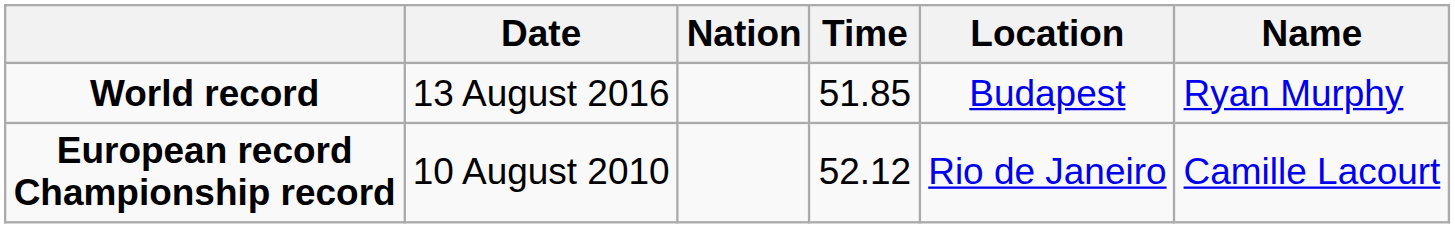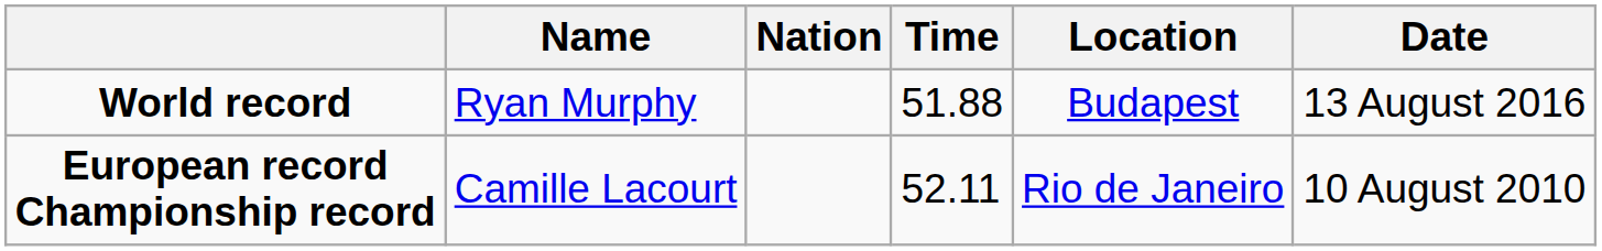columns swapped: Name <-> Date
World record | Time: 51.85 -> 51.88
European record Championship record | Time: 52.12 -> 52.11
